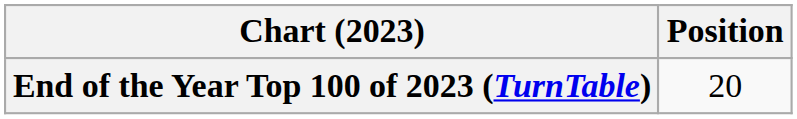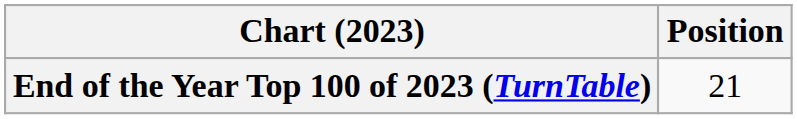End of the Year Top 100 of 2023 (TurnTable) | Position: 20 -> 21
